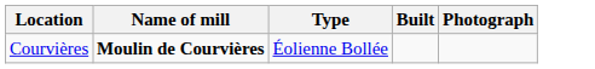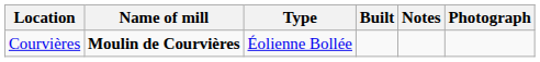+ column: Notes
